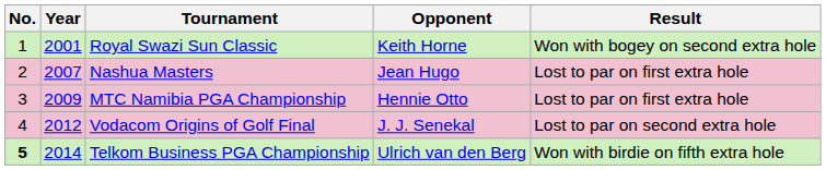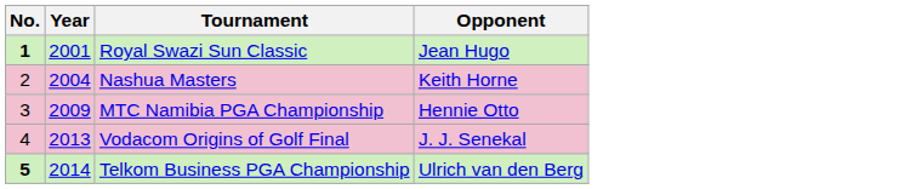- column: Result | Won with bogey on second extra hole | Lost to par on first extra hole | Lost to par on first extra hole | Lost to par on second extra hole | Won with birdie on fifth extra hole
Royal Swazi Sun Classic | No.: normal -> bold
Royal Swazi Sun Classic | Opponent: Keith Horne -> Jean Hugo
Nashua Masters | Year: 2007 -> 2004
Nashua Masters | Opponent: Jean Hugo -> Keith Horne
Vodacom Origins of Golf Final | Year: 2012 -> 2013
